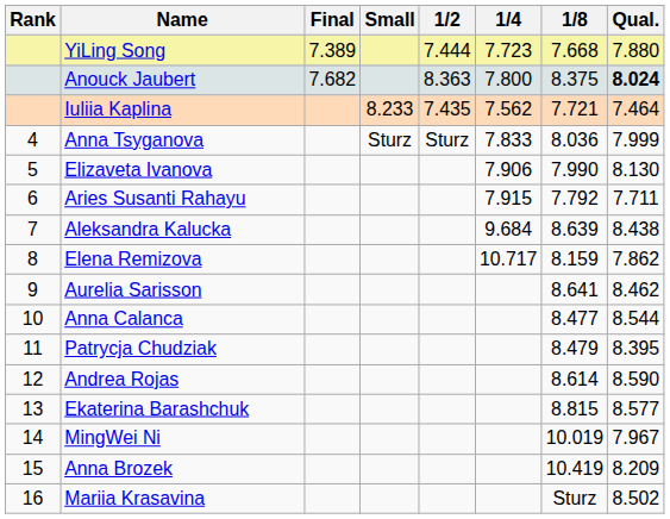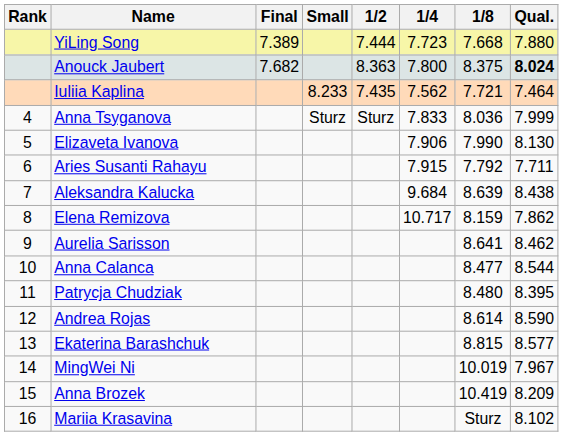Patrycja Chudziak | 1/8: 8.479 -> 8.480
Mariia Krasavina | Qual.: 8.502 -> 8.102
